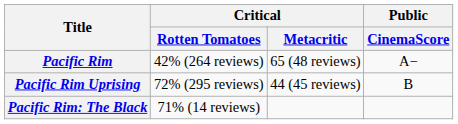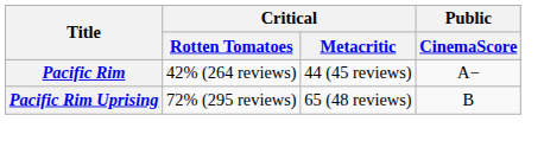Pacific Rim | Critical / Metacritic: 65 (48 reviews) -> 44 (45 reviews)
Pacific Rim Uprising | Critical / Metacritic: 44 (45 reviews) -> 65 (48 reviews)
- row: Pacific Rim: The Black | 71% (14 reviews)
